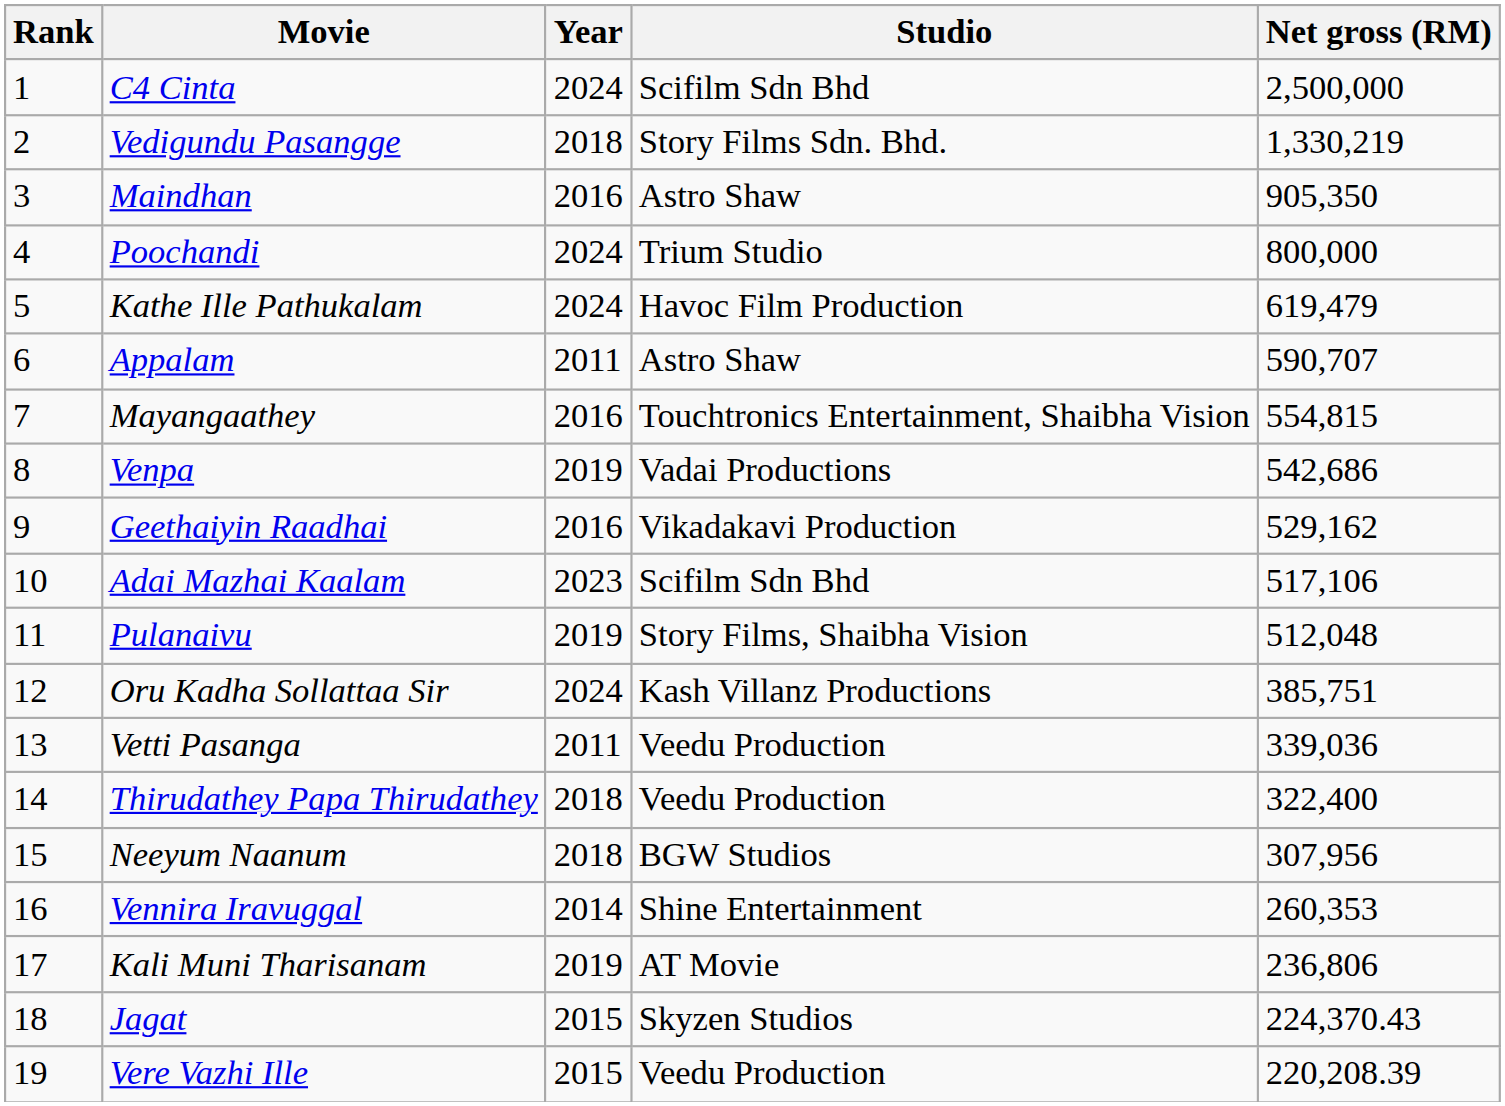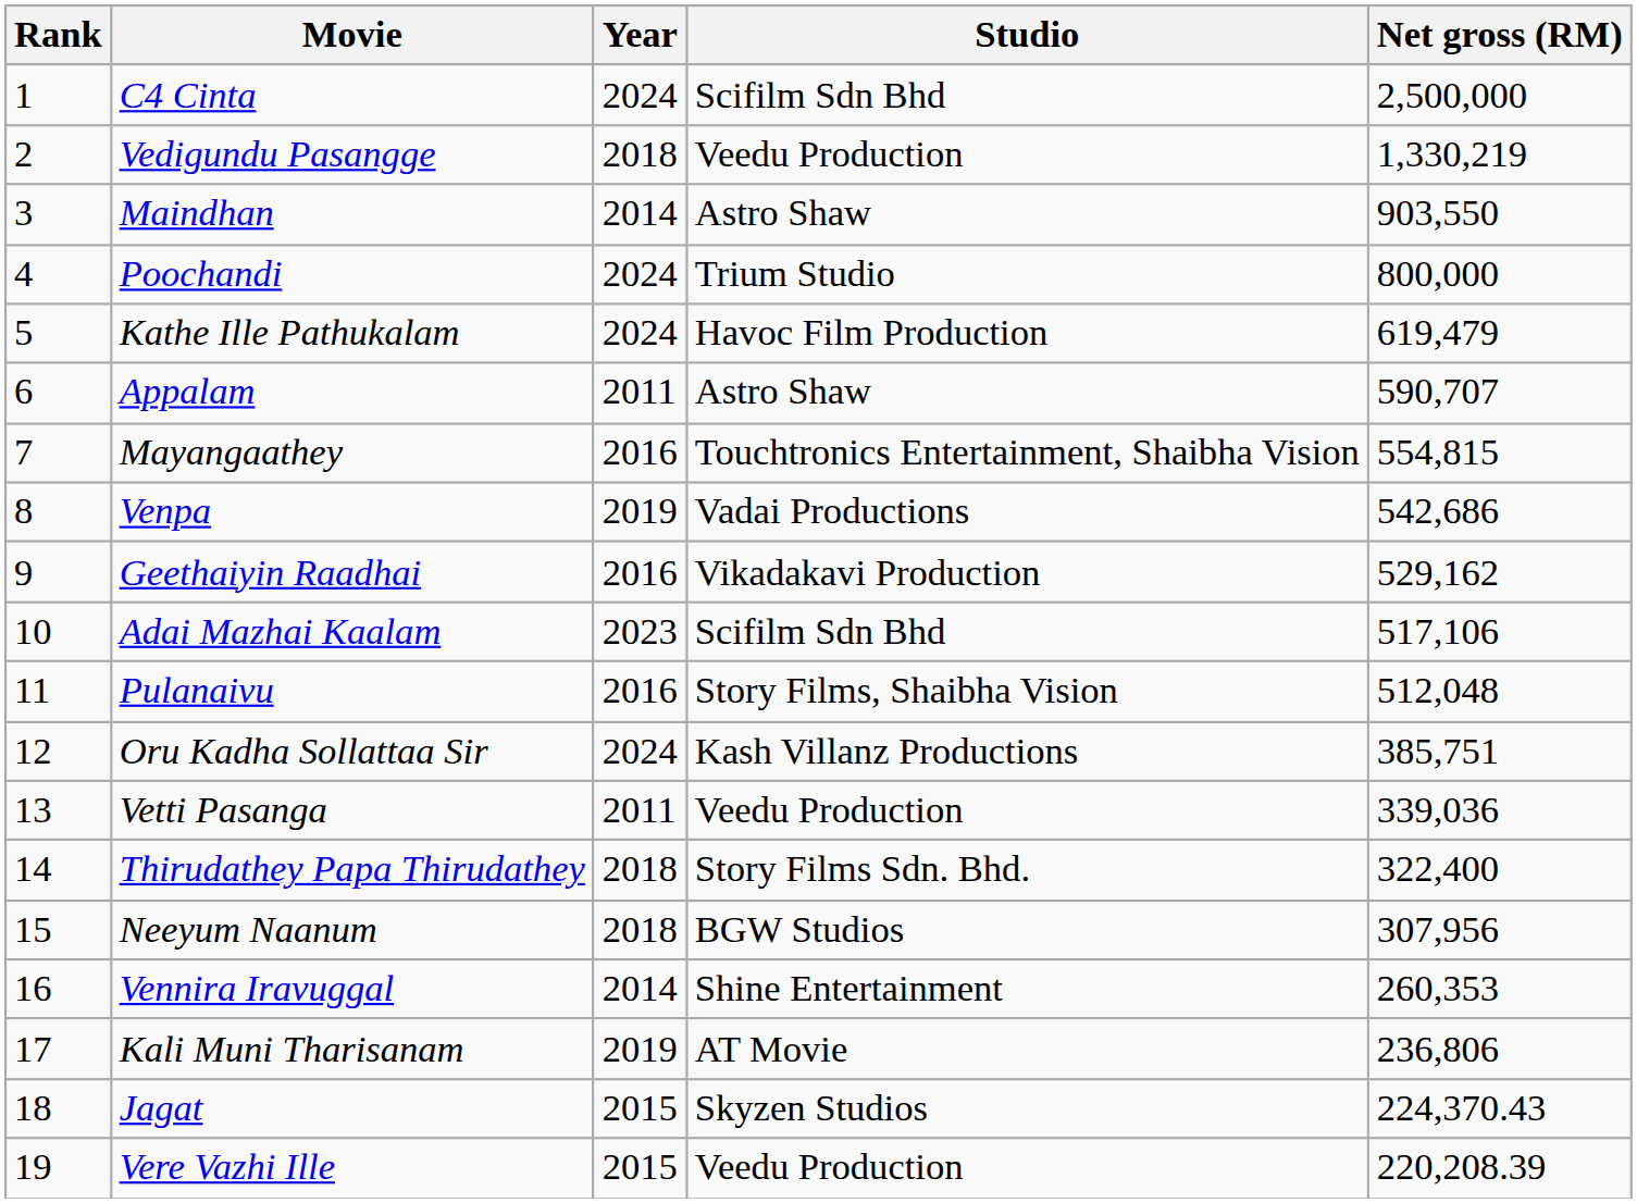Vedigundu Pasangge | Studio: Story Films Sdn. Bhd. -> Veedu Production
Maindhan | Year: 2016 -> 2014
Maindhan | Net gross (RM): 905,350 -> 903,550
Pulanaivu | Year: 2019 -> 2016
Thirudathey Papa Thirudathey | Studio: Veedu Production -> Story Films Sdn. Bhd.
